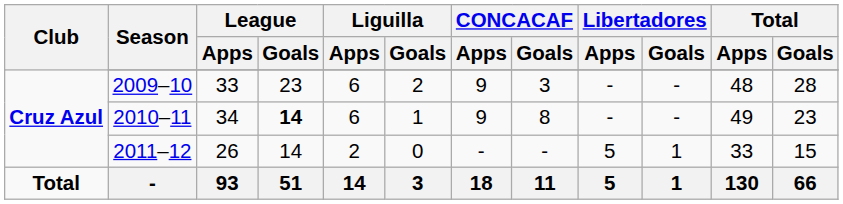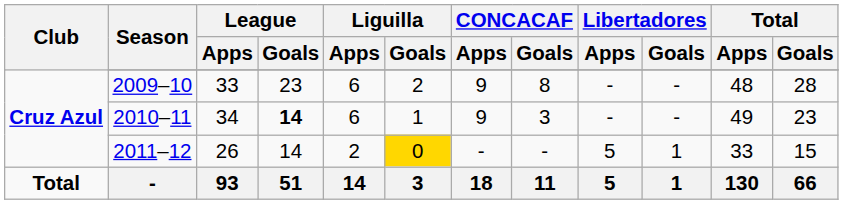2009–10 | Libertadores / Apps: 3 -> 8
2010–11 | Libertadores / Apps: 8 -> 3
2011–12 | CONCACAF / Apps: no background -> gold background
